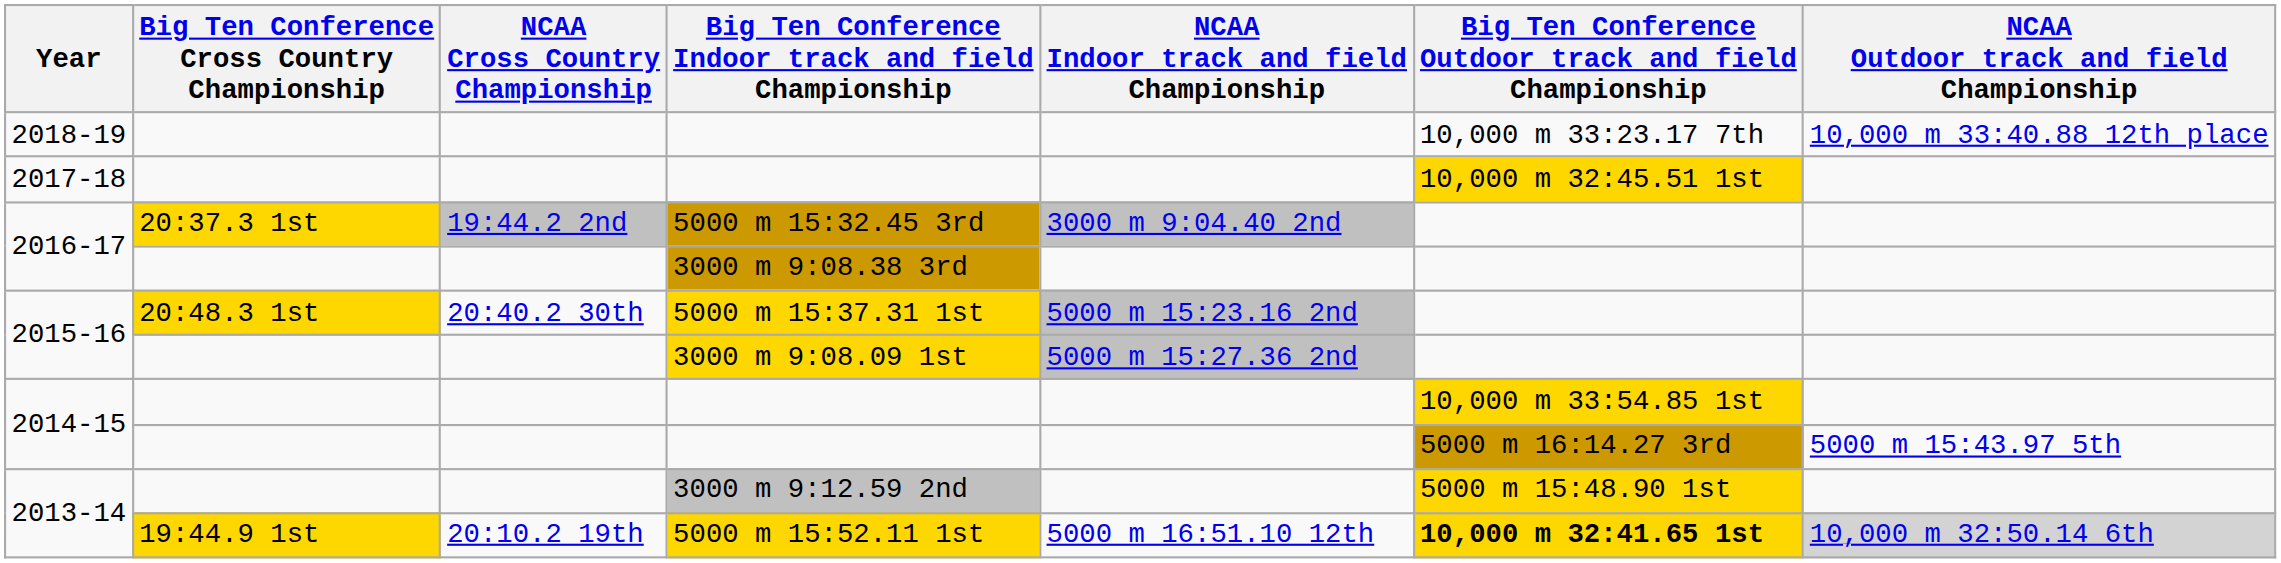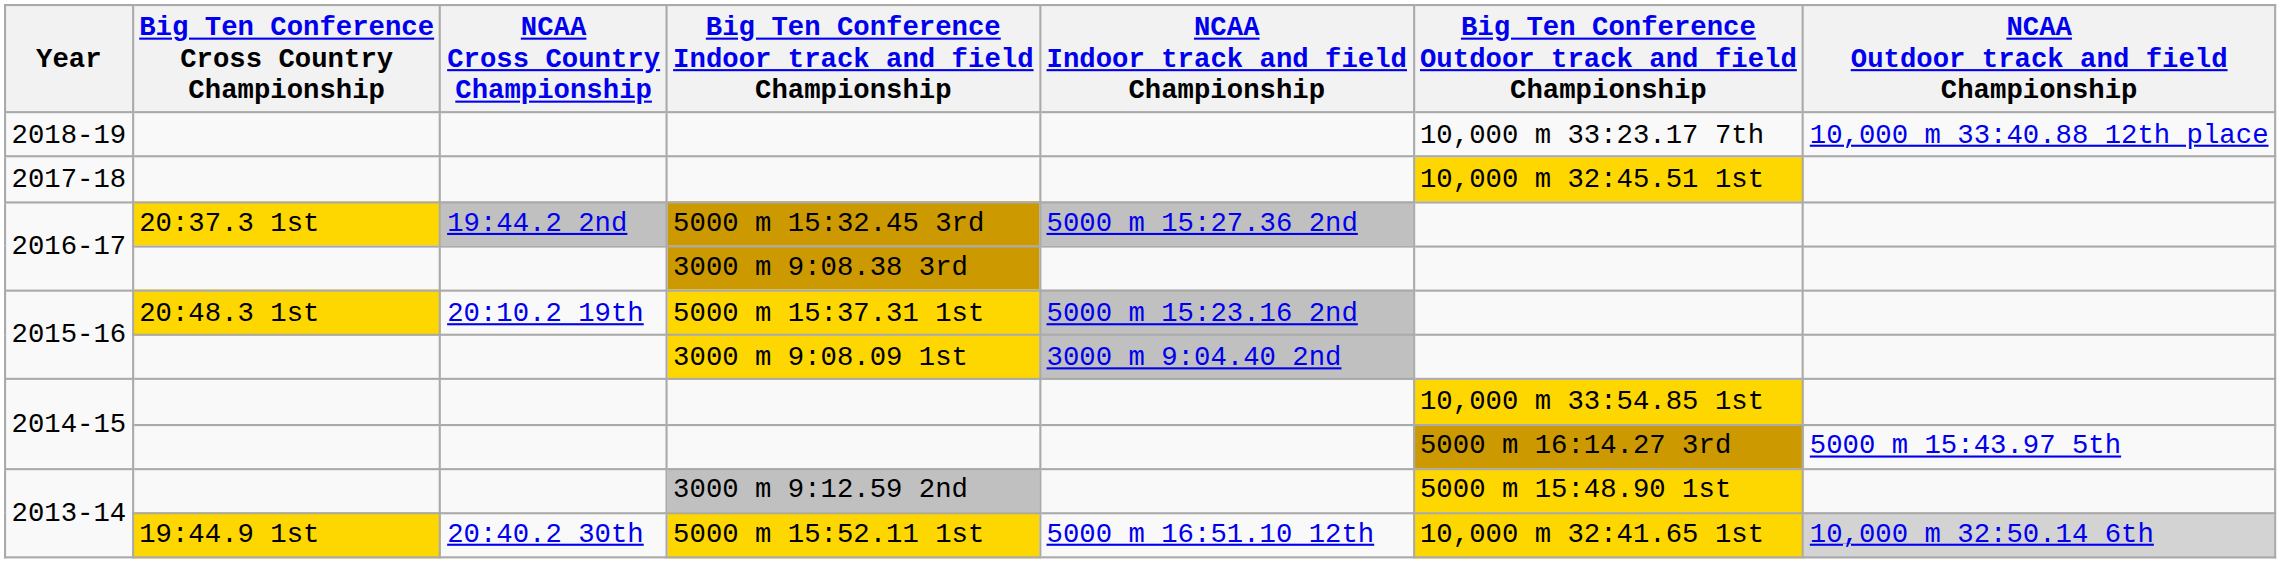5000 m 15:32.45 3rd | NCAA Indoor track and field Championship: 3000 m 9:04.40 2nd -> 5000 m 15:27.36 2nd
5000 m 15:37.31 1st | NCAA Cross Country Championship: 20:40.2 30th -> 20:10.2 19th
3000 m 9:08.09 1st | NCAA Indoor track and field Championship: 5000 m 15:27.36 2nd -> 3000 m 9:04.40 2nd
5000 m 15:52.11 1st | NCAA Cross Country Championship: 20:10.2 19th -> 20:40.2 30th
5000 m 15:52.11 1st | Big Ten Conference Outdoor track and field Championship: bold -> normal
